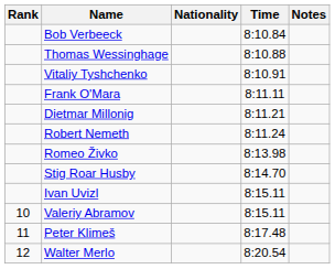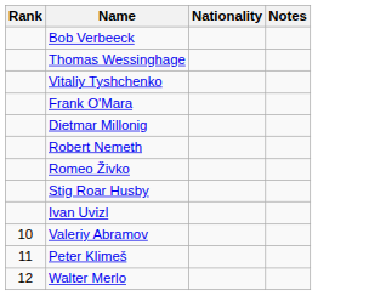- column: Time | 8:10.84 | 8:10.88 | 8:10.91 | 8:11.11 | 8:11.21 | 8:11.24 | 8:13.98 | 8:14.70 | 8:15.11 | 8:15.11 | 8:17.48 | 8:20.54
